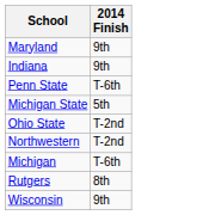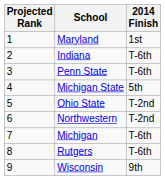+ column: Projected Rank | 1 | 2 | 3 | 4 | 5 | 6 | 7 | 8 | 9
Maryland | 2014 Finish: 9th -> 1st
Indiana | 2014 Finish: 9th -> T-6th
Rutgers | 2014 Finish: 8th -> T-6th
